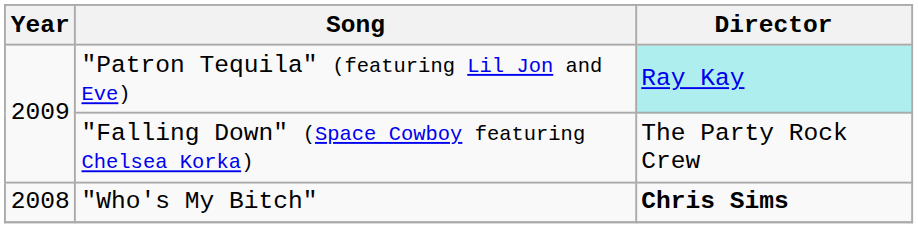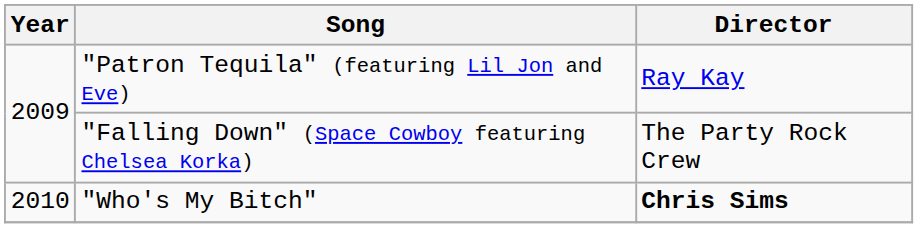"Patron Tequila" (featuring Lil Jon and Eve) | Director: paleturquoise background -> no background
"Who's My Bitch" | Year: 2008 -> 2010
